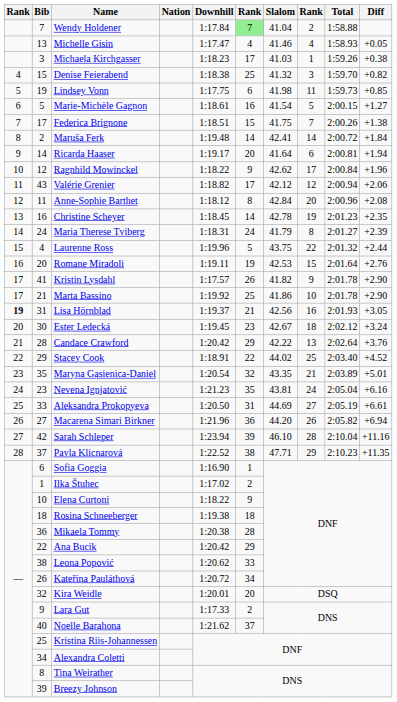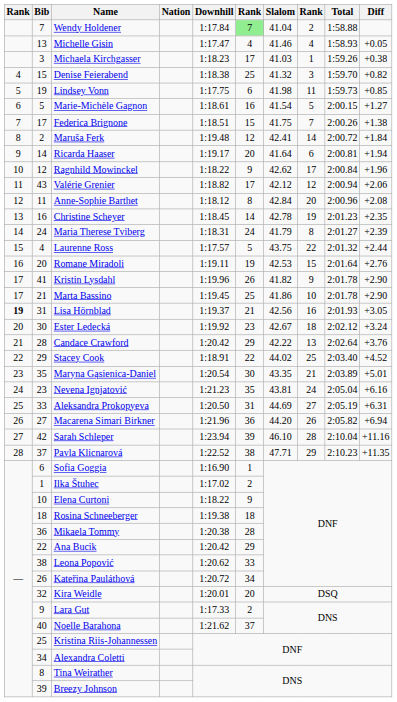Maruša Ferk | column 6: 14 -> 12
Laurenne Ross | Downhill: 1:19.96 -> 1:17.57
Kristin Lysdahl | Downhill: 1:17.57 -> 1:19.96
Marta Bassino | Downhill: 1:19.92 -> 1:19.45
Ester Ledecká | Downhill: 1:19.45 -> 1:19.92
Maryna Gąsienica-Daniel | column 6: 32 -> 30
Aleksandra Prokopyeva | Diff: +6.61 -> +6.31
